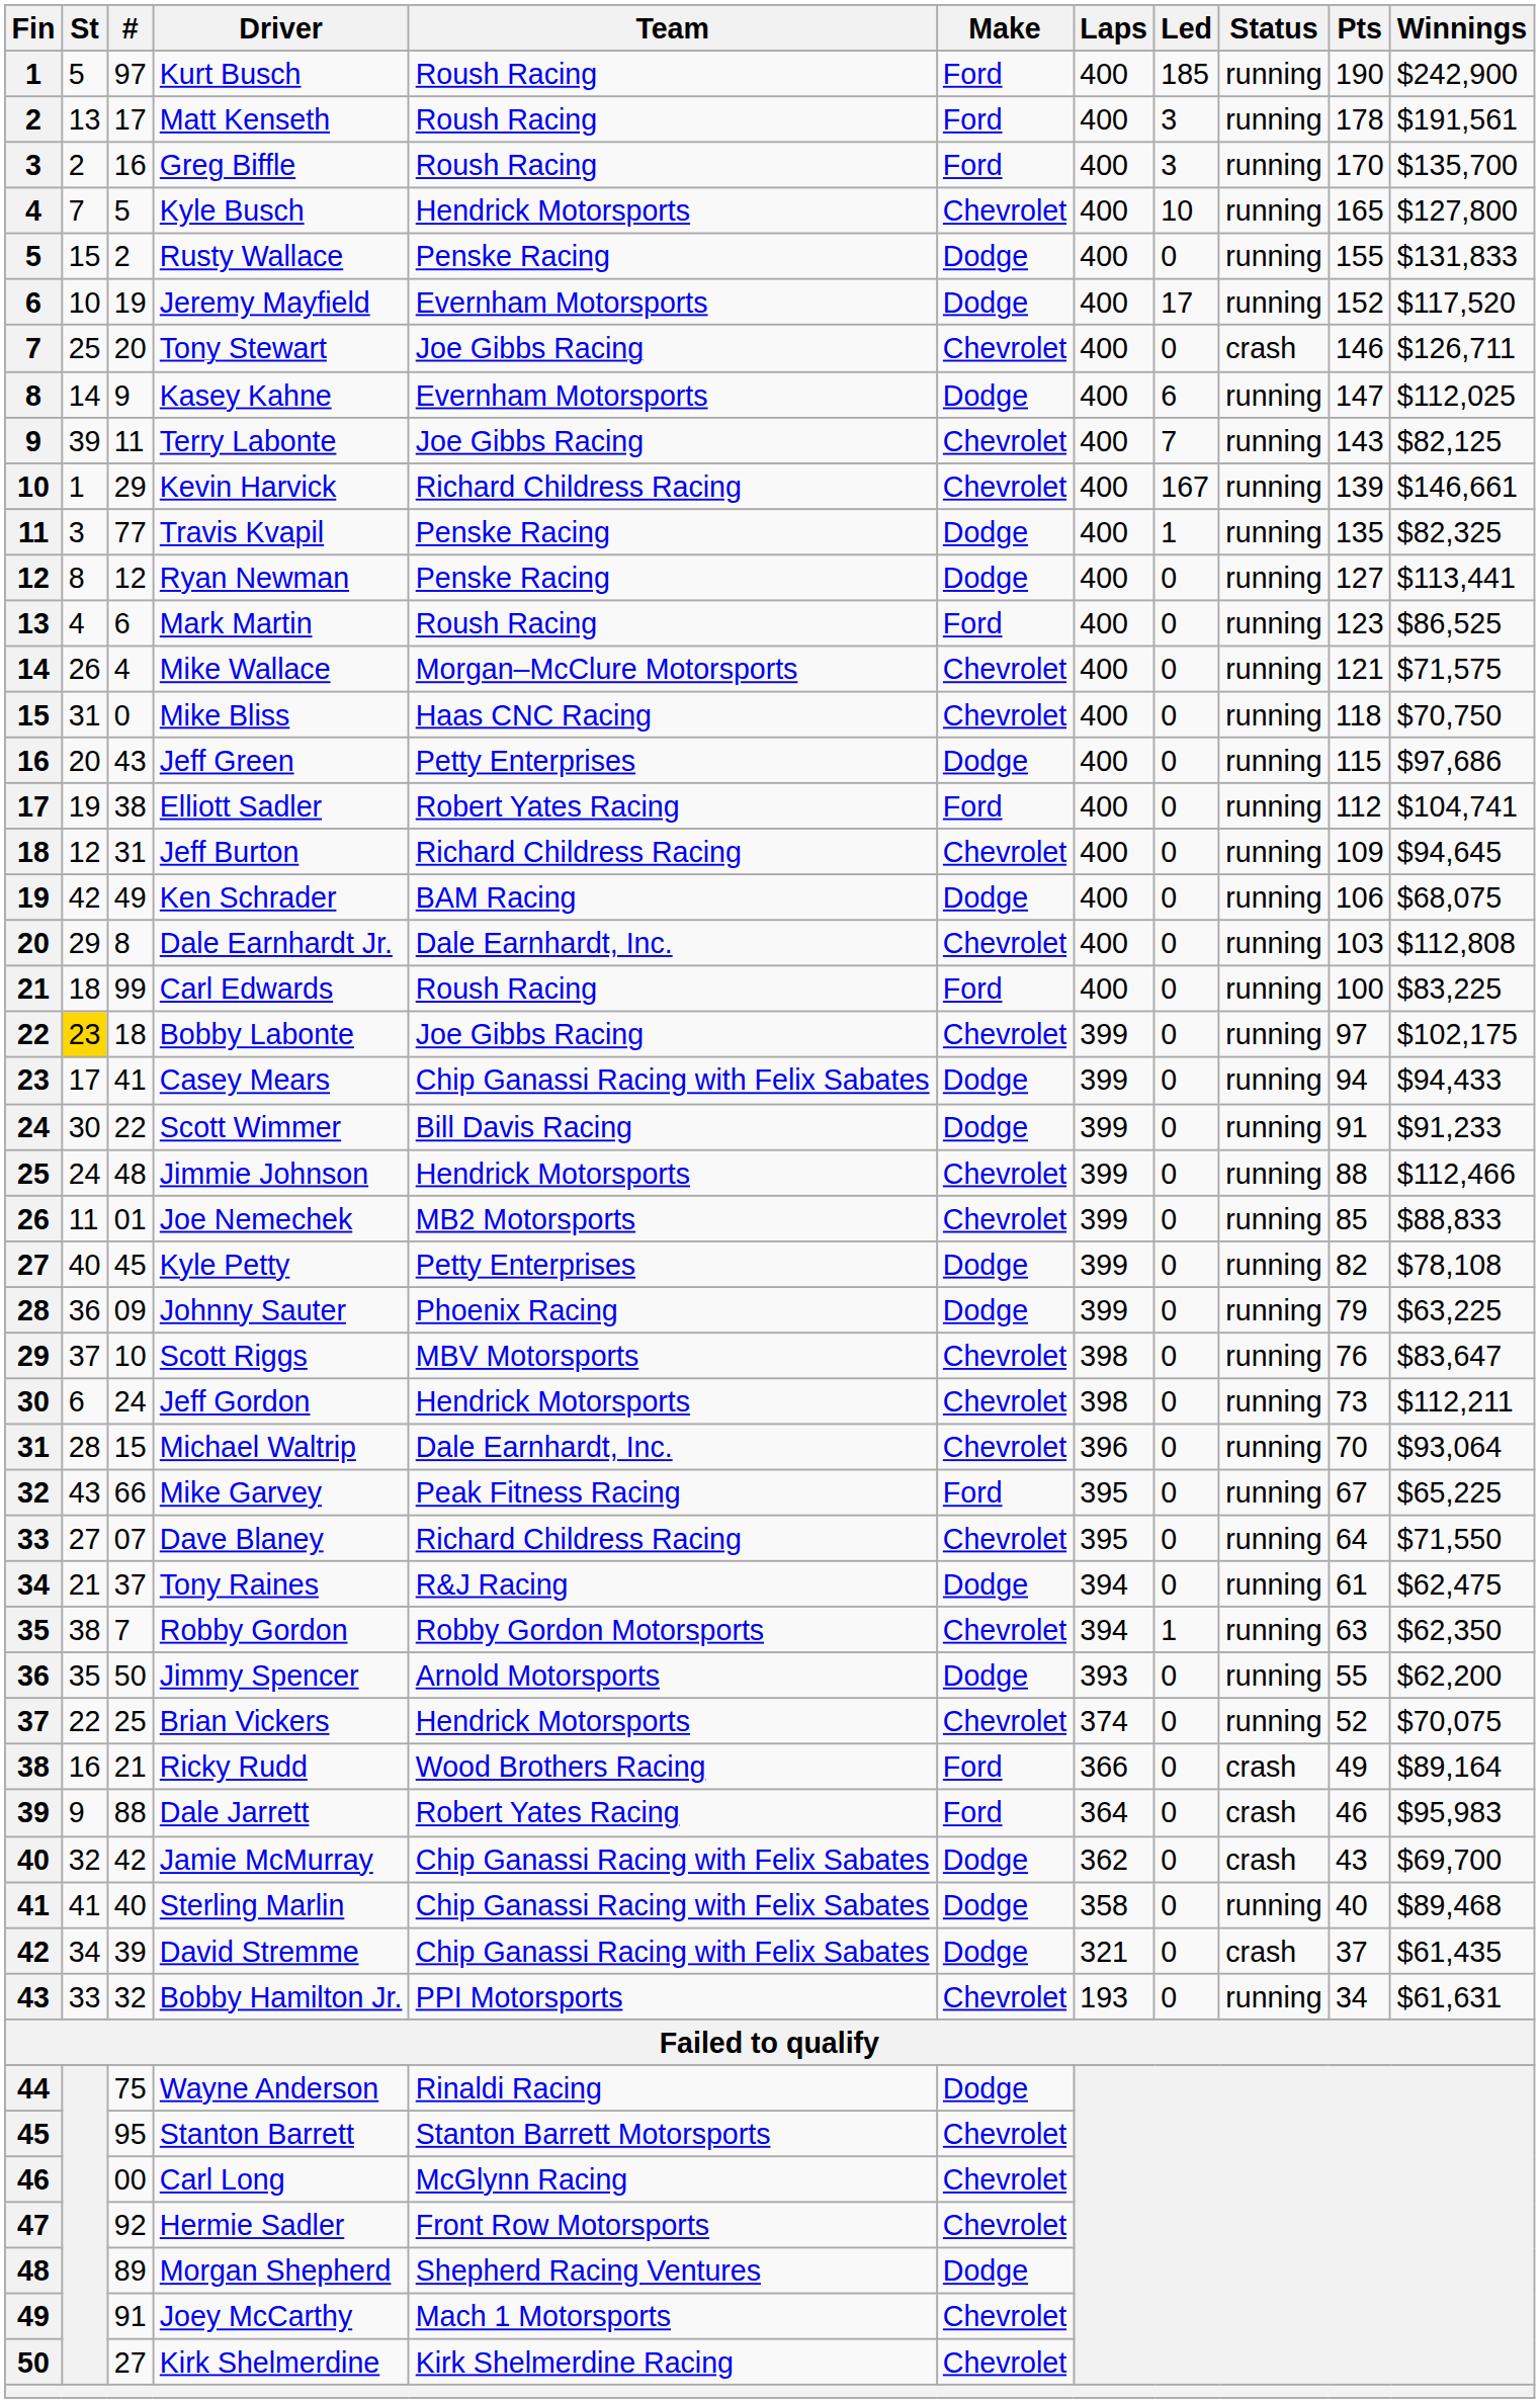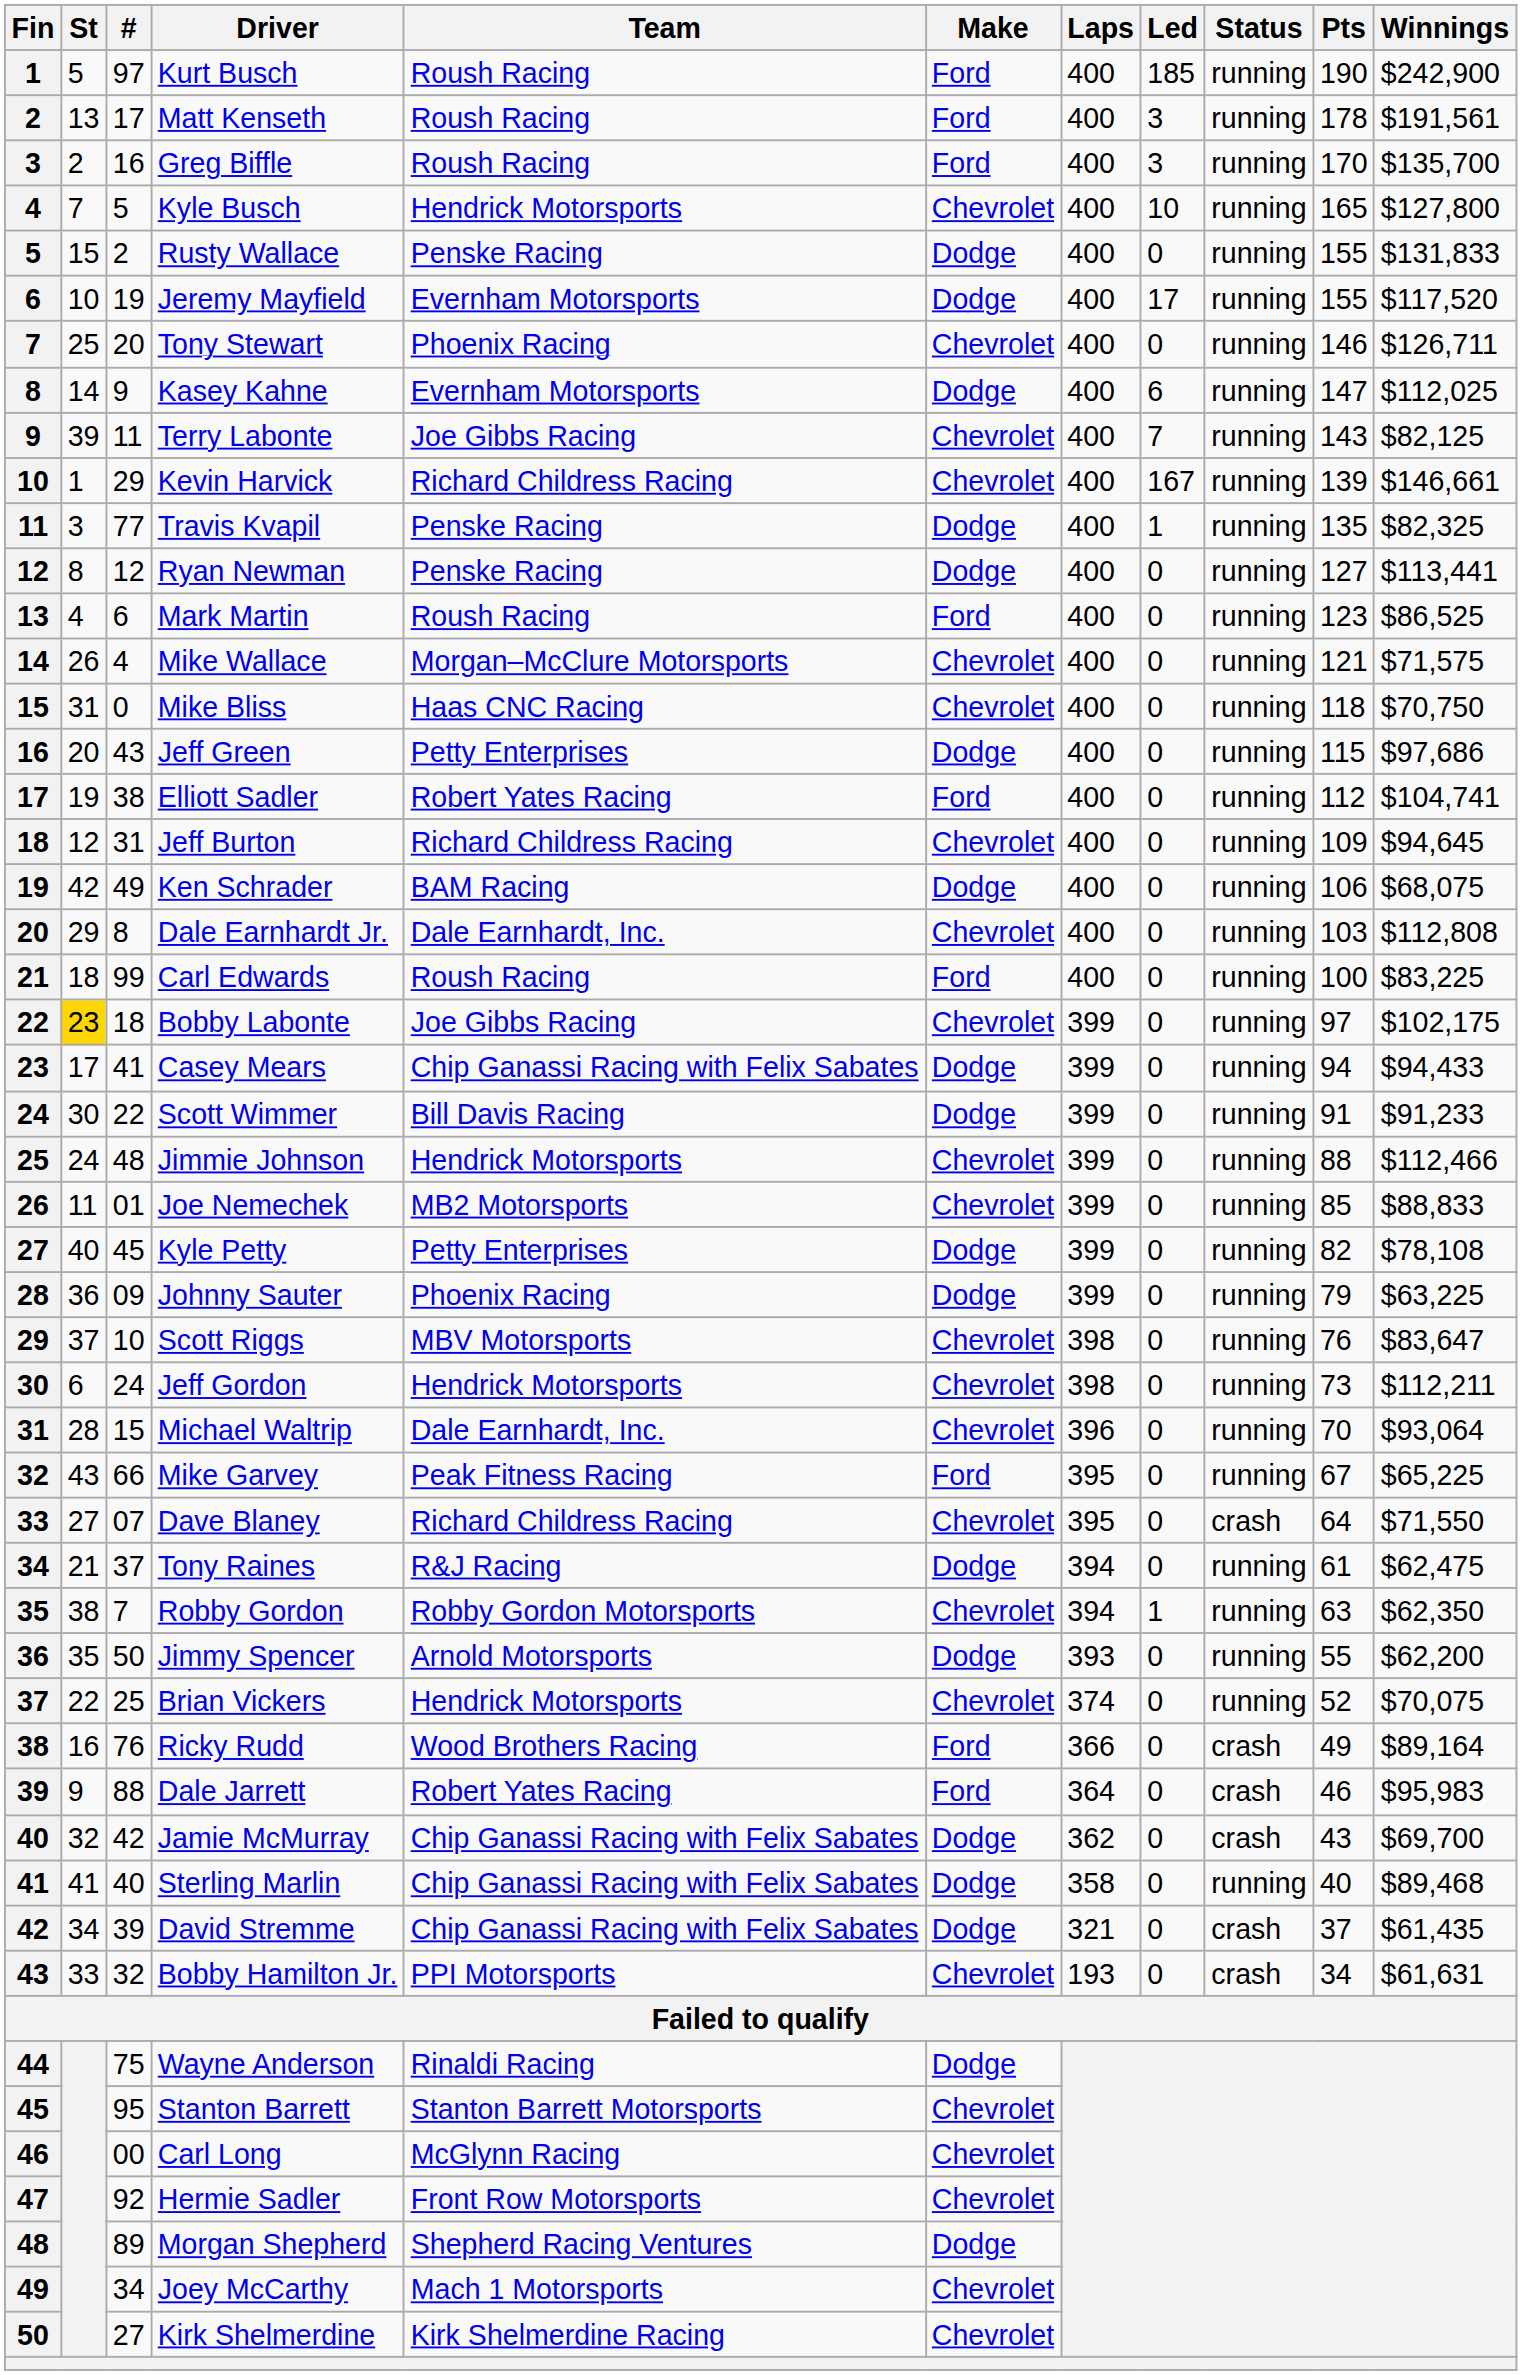Jeremy Mayfield | Pts: 152 -> 155
Tony Stewart | Team: Joe Gibbs Racing -> Phoenix Racing
Tony Stewart | Status: crash -> running
Dave Blaney | Status: running -> crash
Ricky Rudd | #: 21 -> 76
Bobby Hamilton Jr. | Status: running -> crash
Joey McCarthy | #: 91 -> 34
